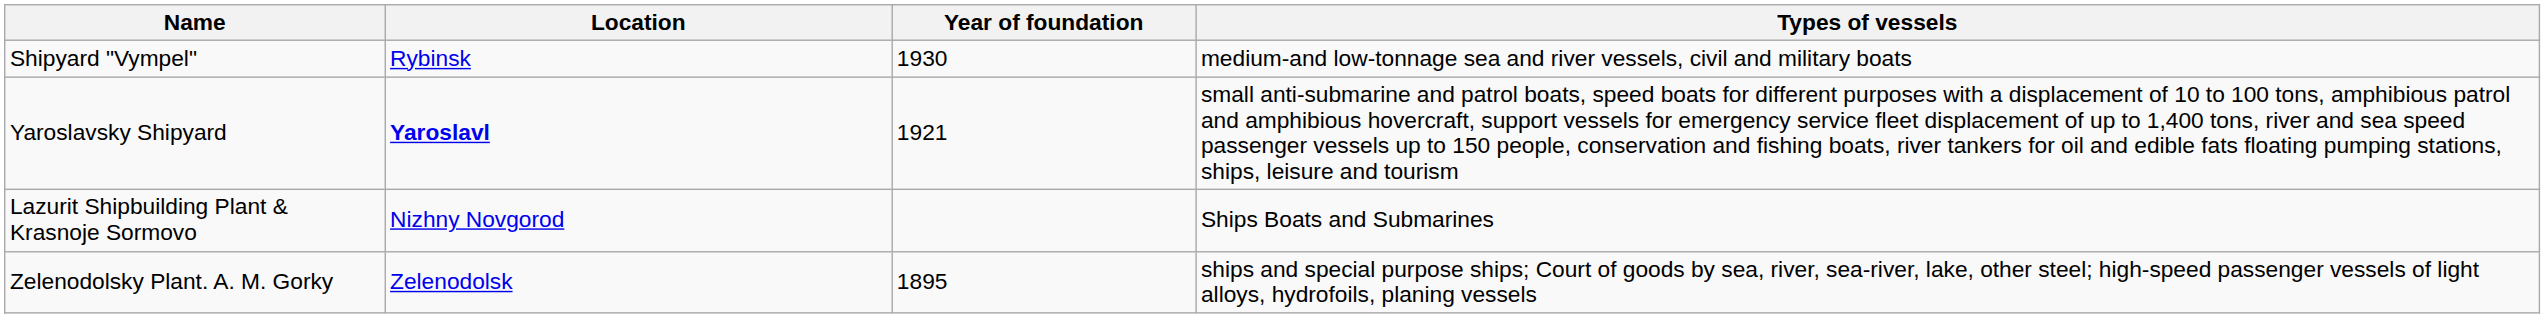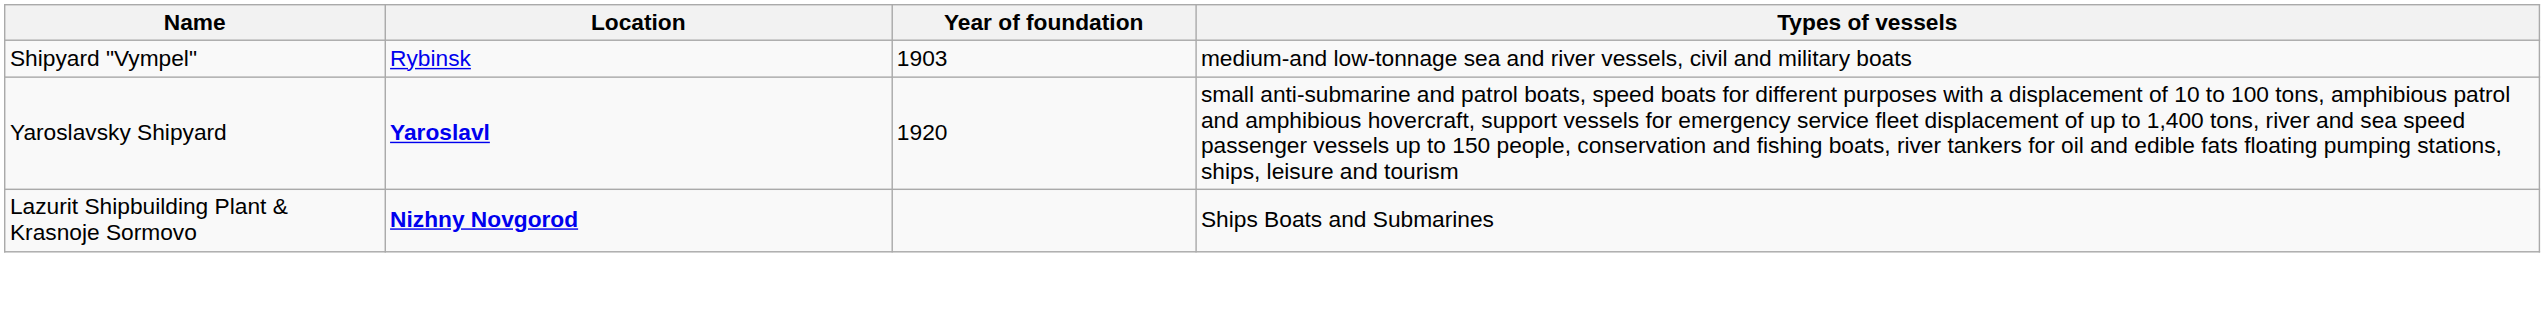Shipyard "Vympel" | Year of foundation: 1930 -> 1903
Yaroslavsky Shipyard | Year of foundation: 1921 -> 1920
Lazurit Shipbuilding Plant & Krasnoje Sormovo | Location: normal -> bold
- row: Zelenodolsky Plant. A. M. Gorky | Zelenodolsk | 1895 | ships and special purpose ships; Court of goods by sea, river, sea-river, lake, other steel; high-speed passenger vessels of light alloys, hydrofoils, planing vessels
